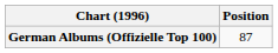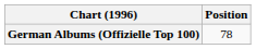German Albums (Offizielle Top 100) | Position: 87 -> 78
